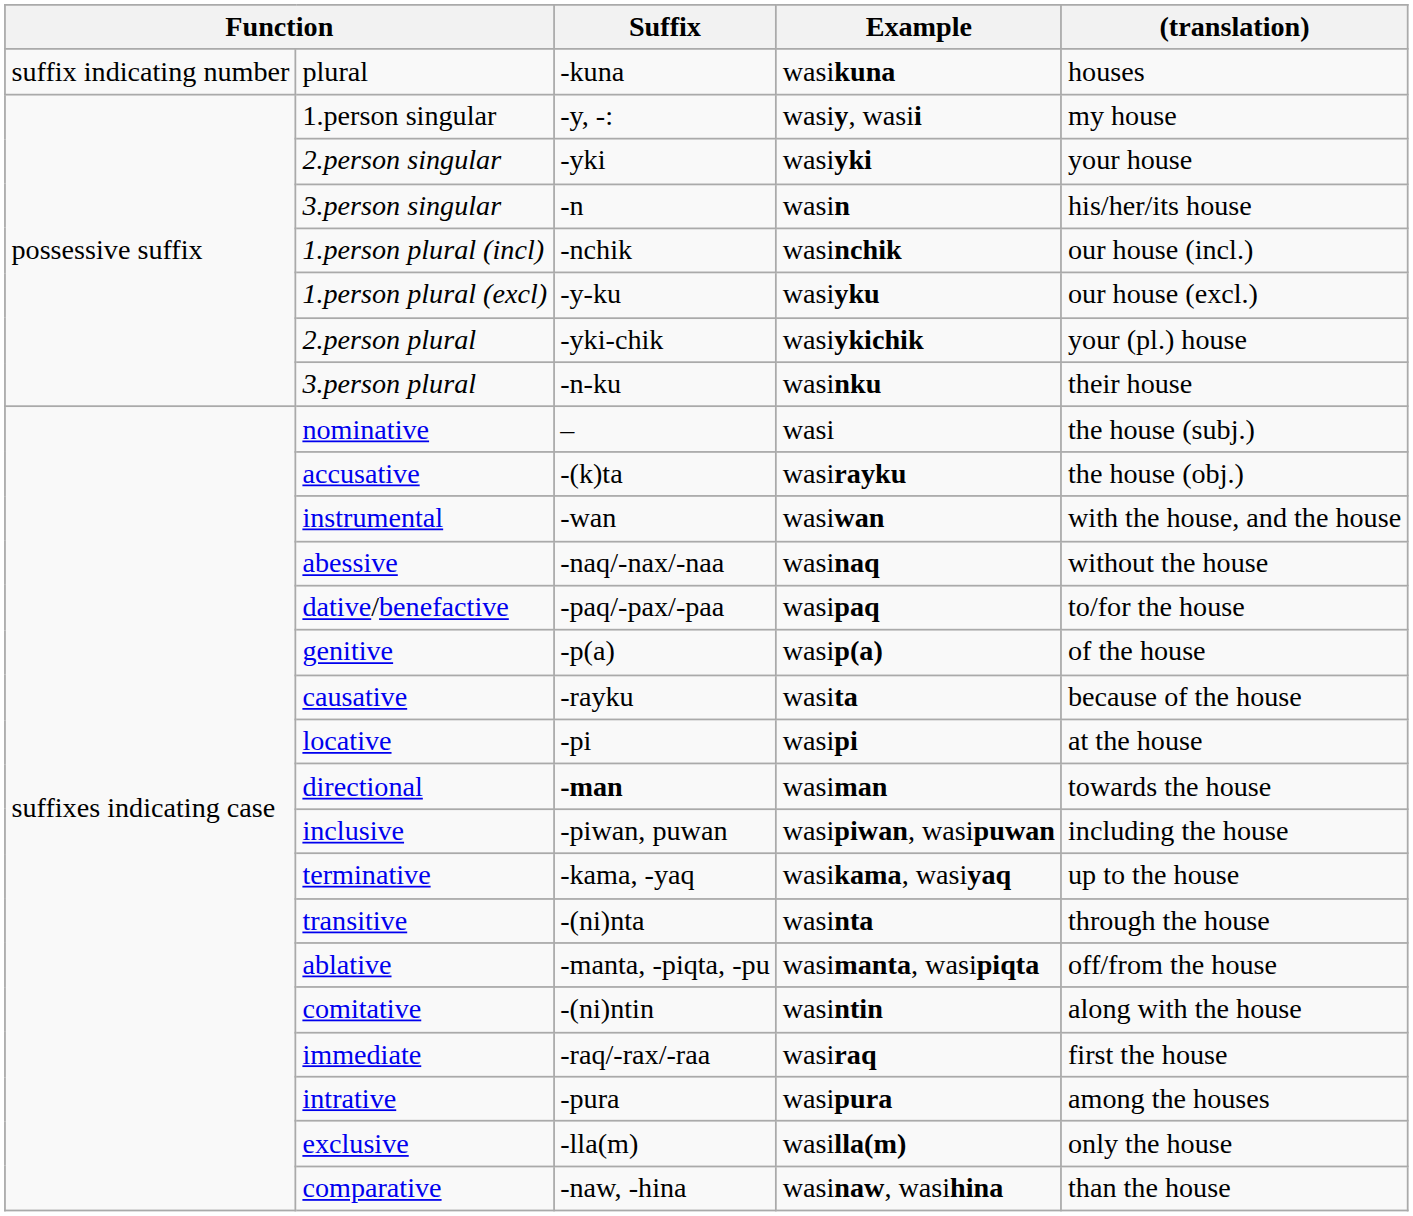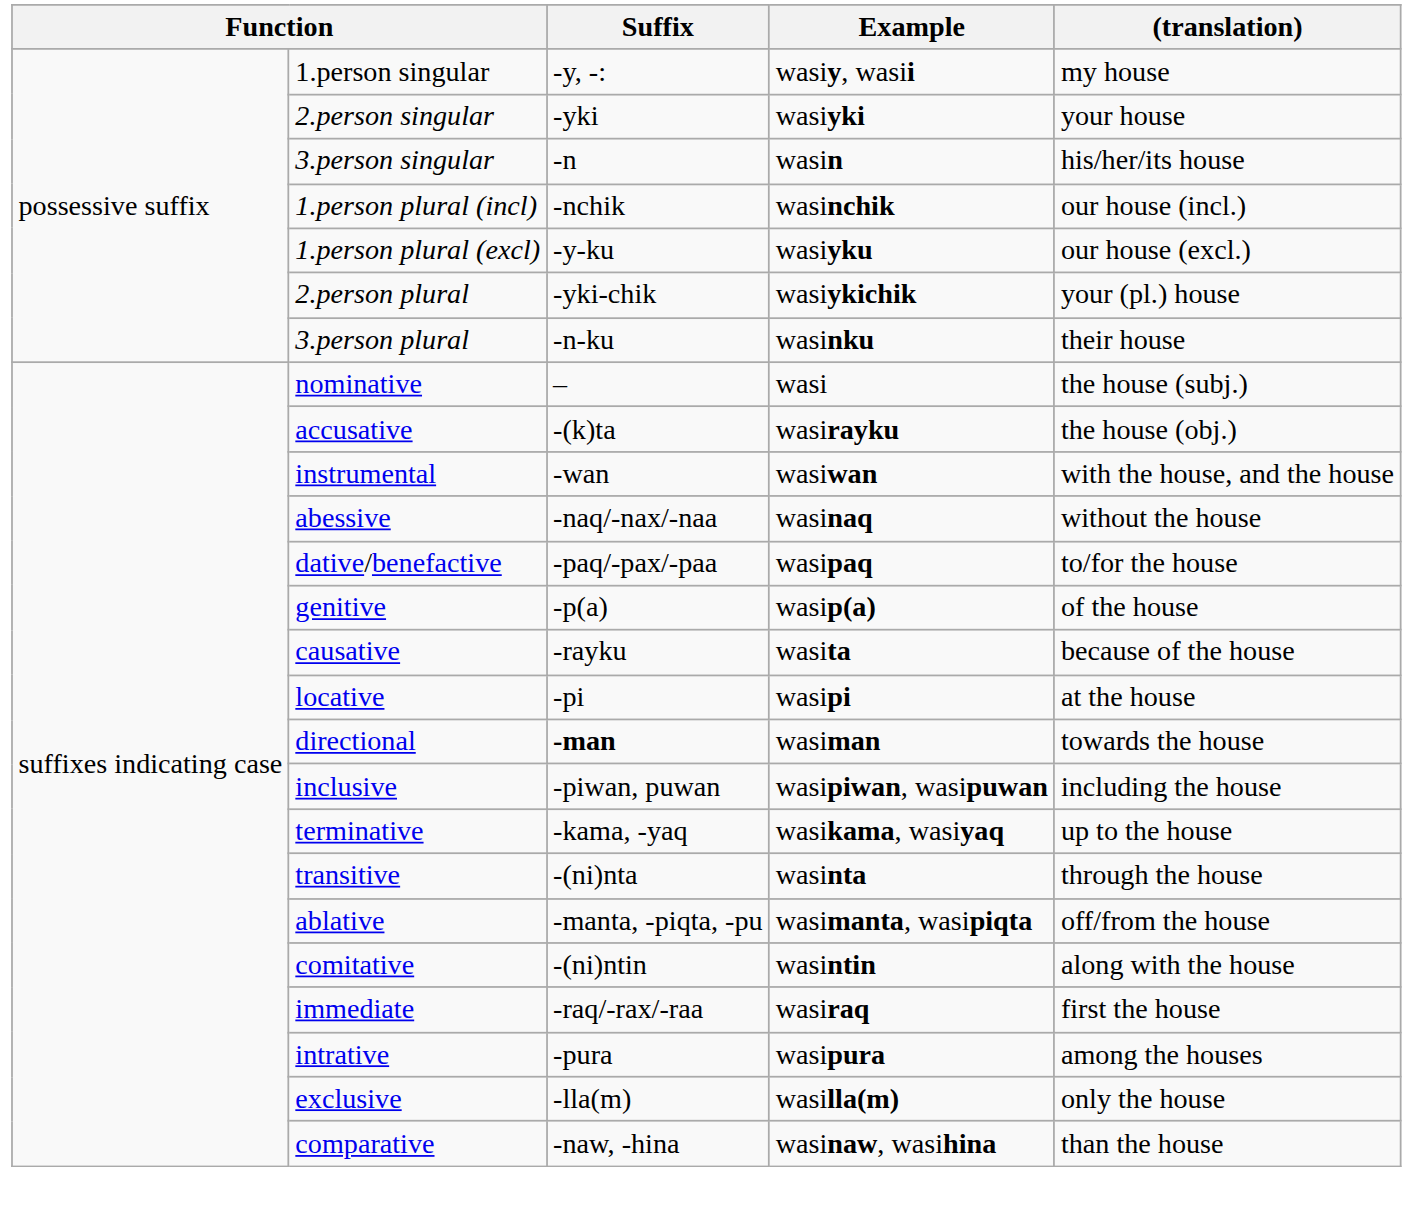- row: suffix indicating number | plural | -kuna | wasikuna | houses
